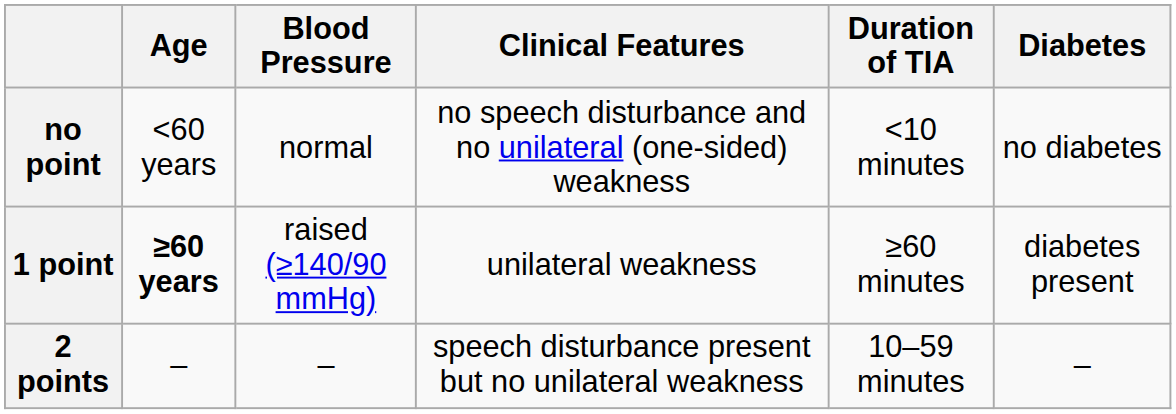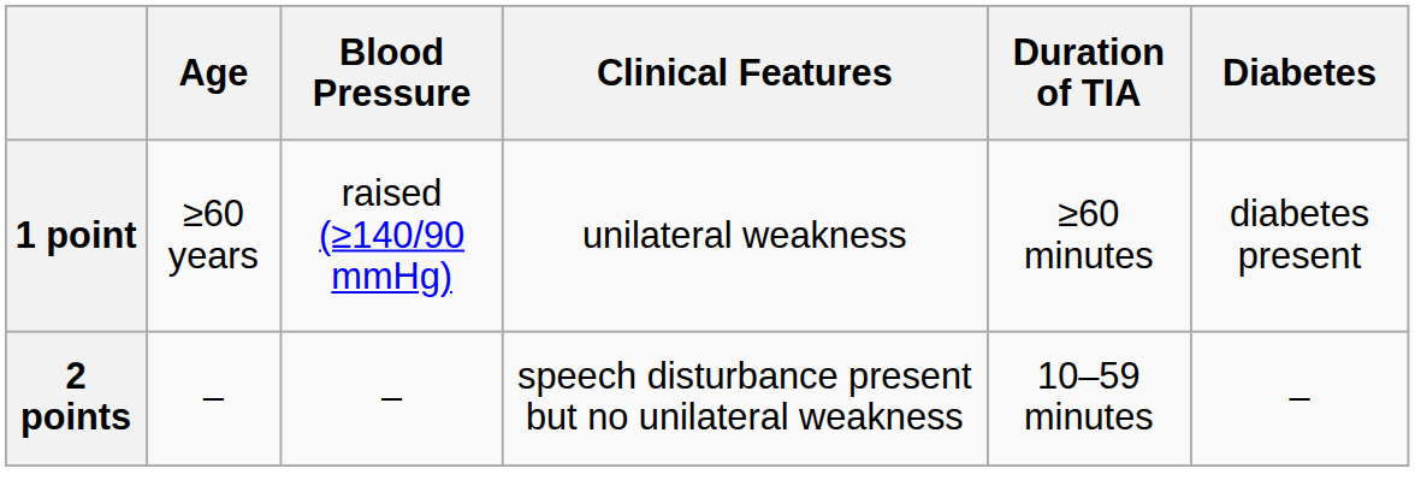- row: no point | <60 years | normal | no speech disturbance and no unilateral (one-sided) weakness | <10 minutes | no diabetes
1 point | Age: bold -> normal
